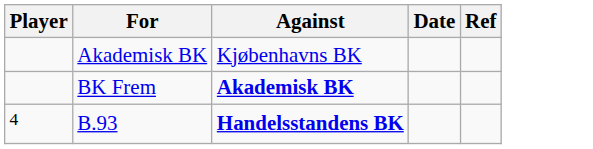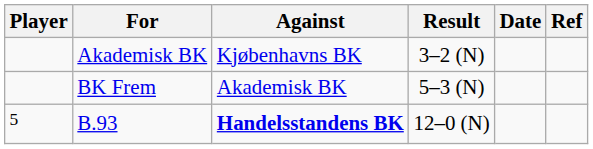+ column: Result | 3–2 (N) | 5–3 (N) | 12–0 (N)
BK Frem | Against: bold -> normal
B.93 | Player: 4 -> 5
